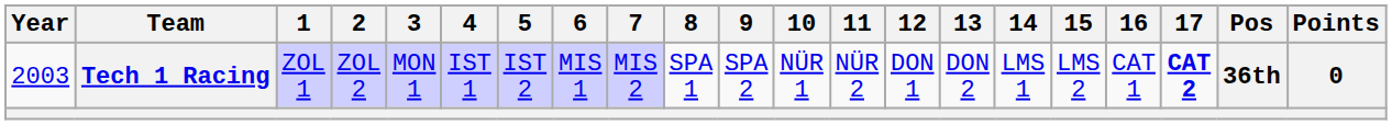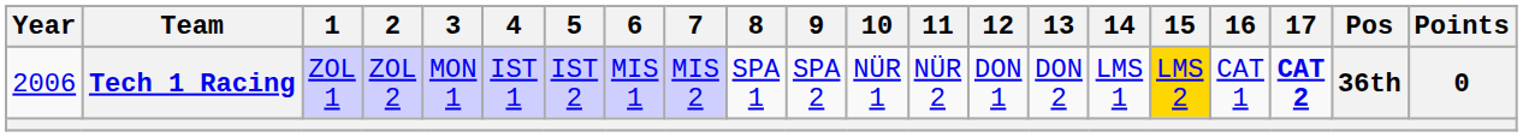Tech 1 Racing | Year: 2003 -> 2006
Tech 1 Racing | 15: no background -> gold background
